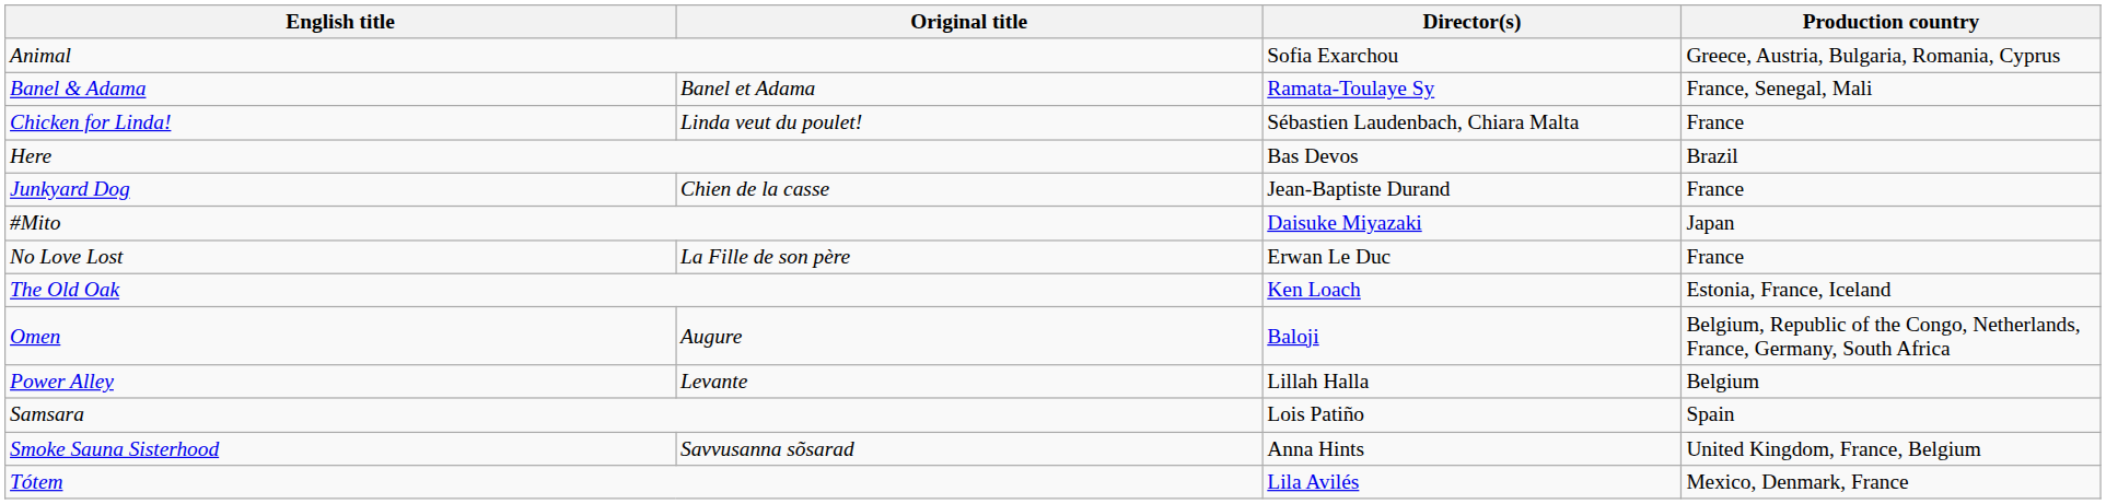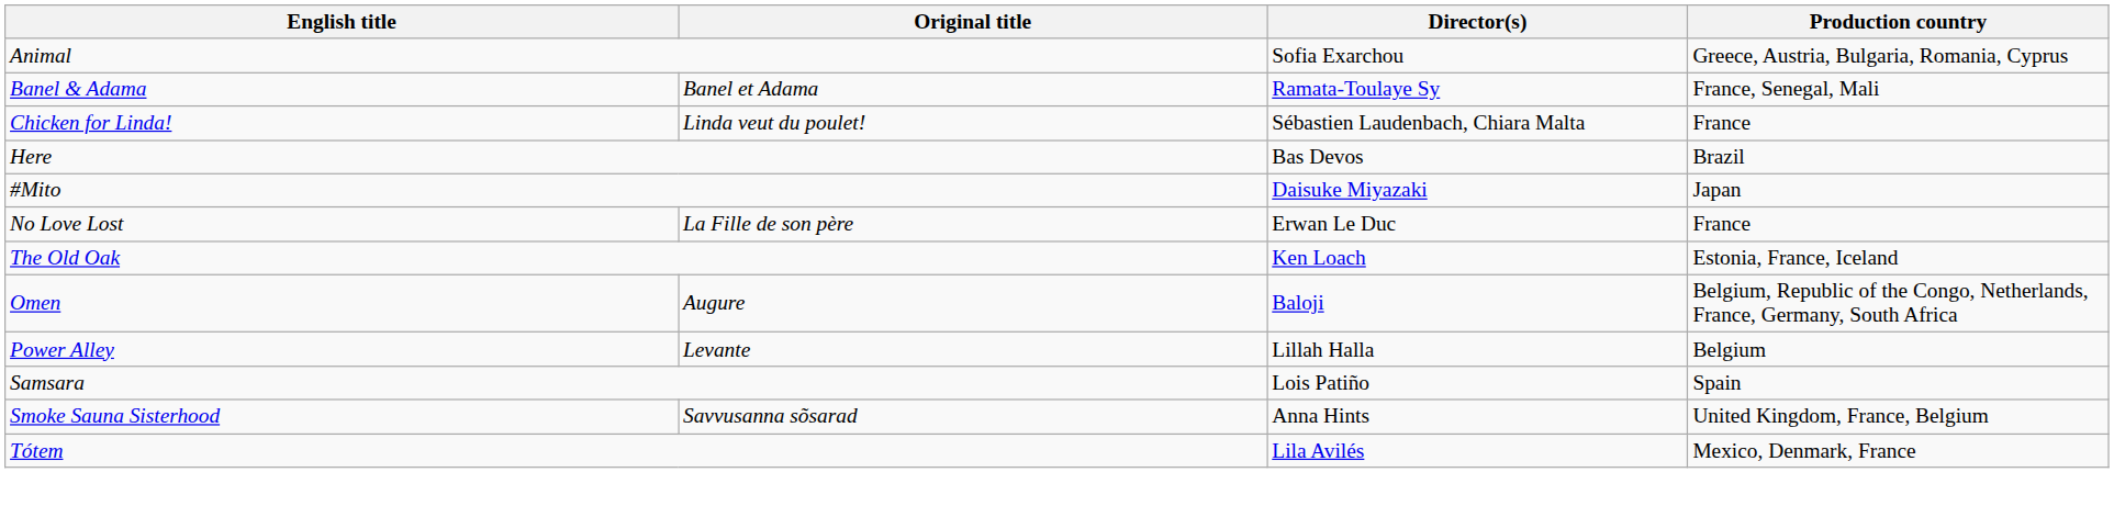- row: Junkyard Dog | Chien de la casse | Jean-Baptiste Durand | France
